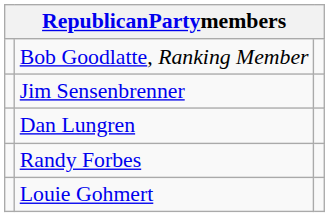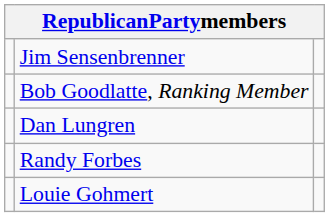rows swapped: Bob Goodlatte, Ranking Member <-> Jim Sensenbrenner
